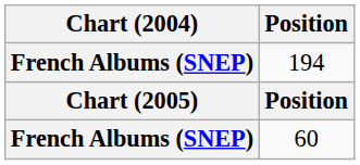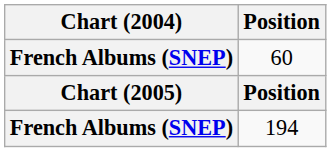rows swapped: 60 <-> 194
